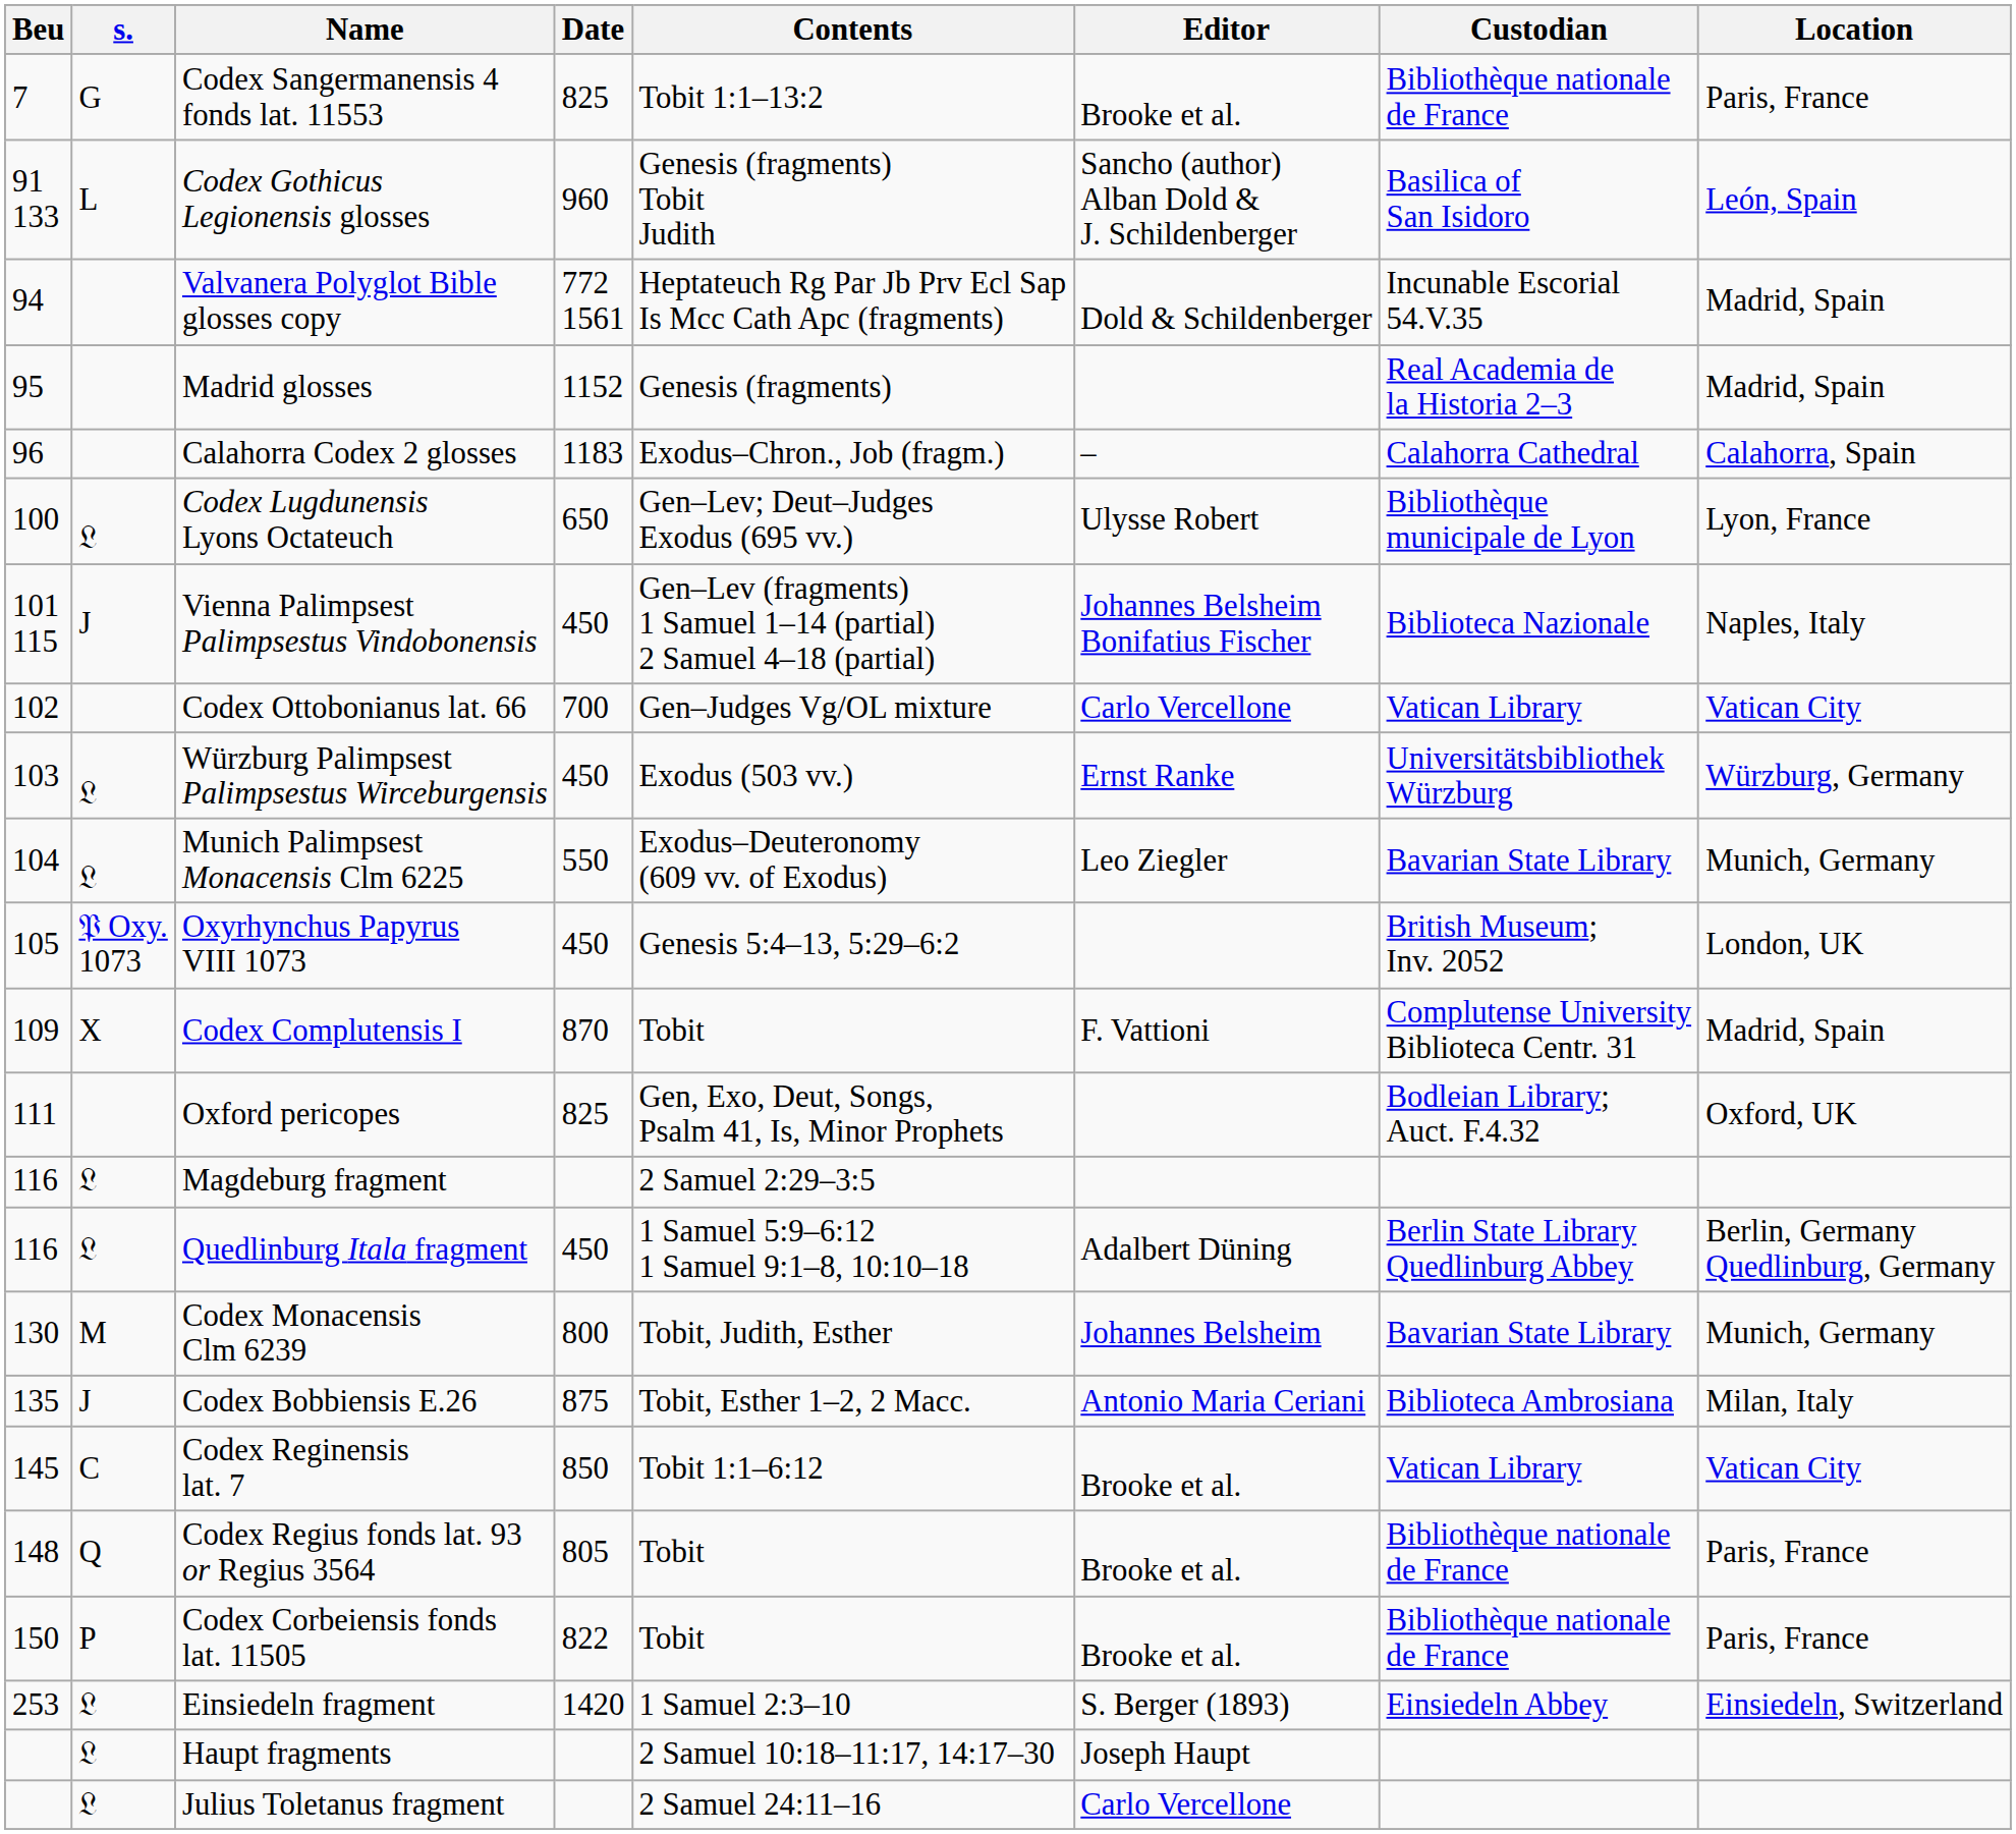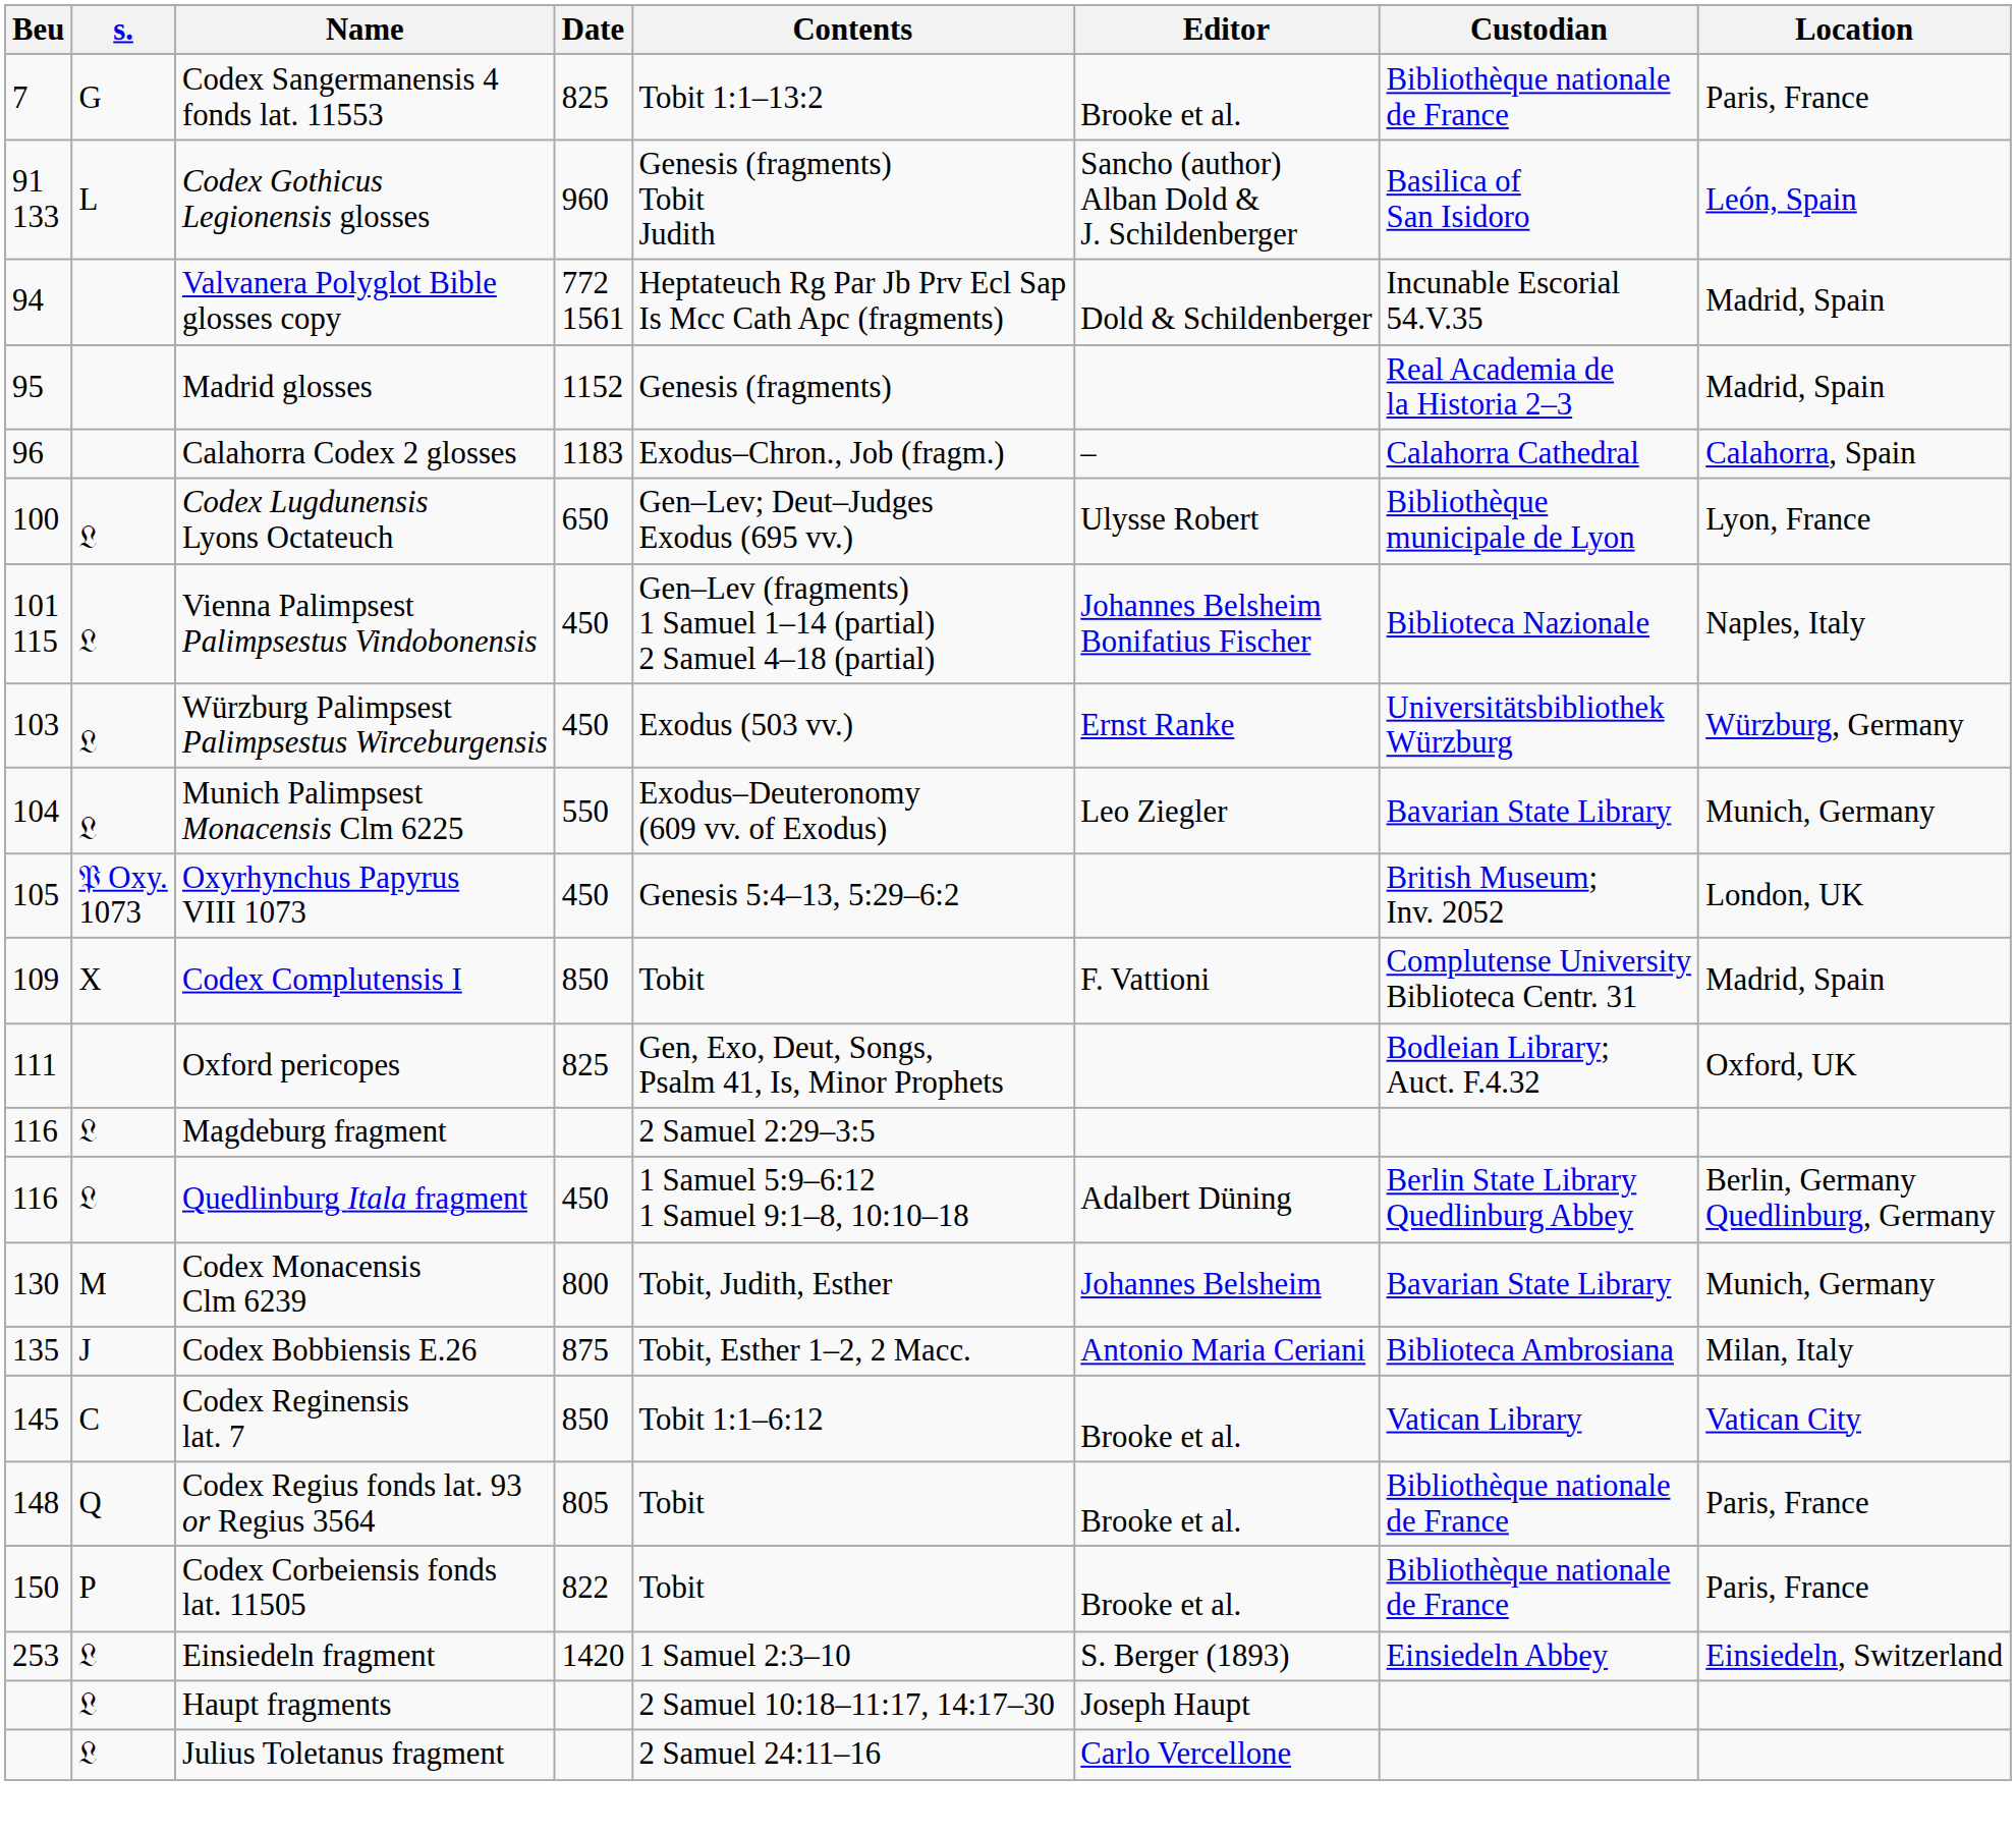Vienna Palimpsest Palimpsestus Vindobonensis | s.: J -> 𝔏
- row: 102 | Codex Ottobonianus lat. 66 | 700 | Gen–Judges Vg/OL mixture | Carlo Vercellone | Vatican Library | Vatican City
Codex Complutensis I | Date: 870 -> 850
